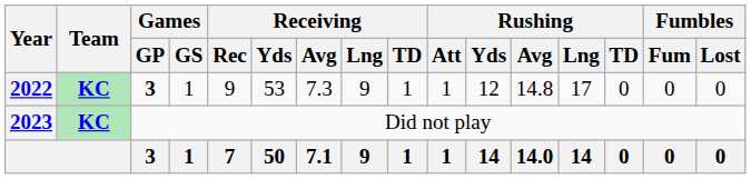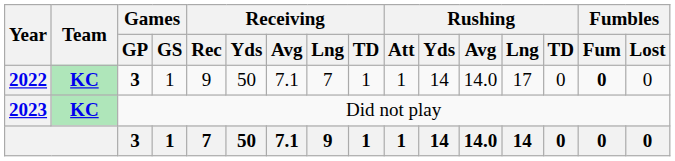2022 | Receiving / Yds: 53 -> 50
2022 | Receiving / Avg: 7.3 -> 7.1
2022 | Receiving / Lng: 9 -> 7
2022 | Rushing / Yds: 12 -> 14
2022 | Rushing / Avg: 14.8 -> 14.0
2022 | Fumbles / Fum: normal -> bold
